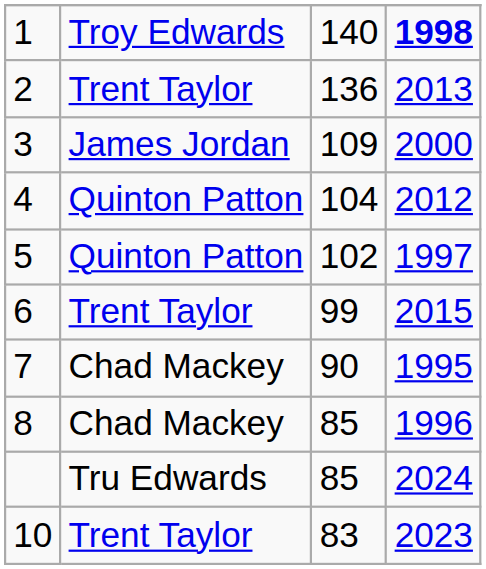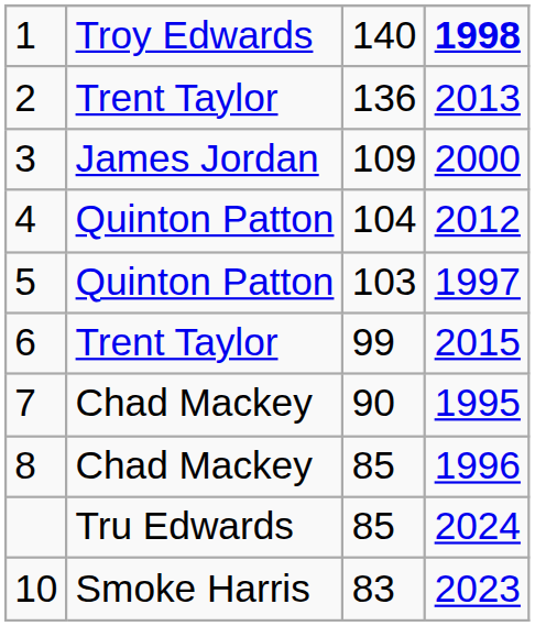5 | column 3: 102 -> 103
10 | column 2: Trent Taylor -> Smoke Harris
